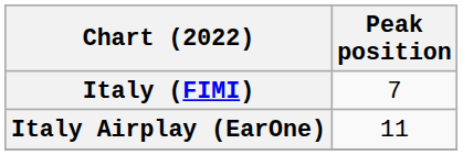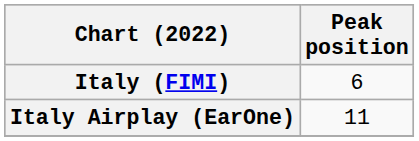Italy (FIMI) | Peak position: 7 -> 6
